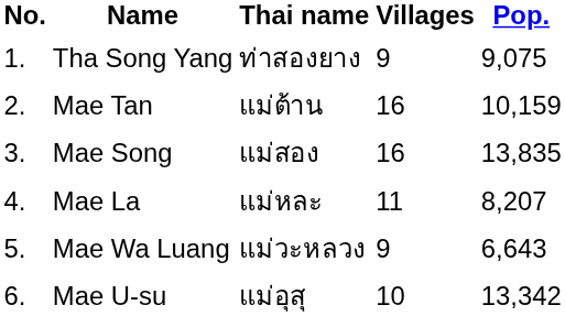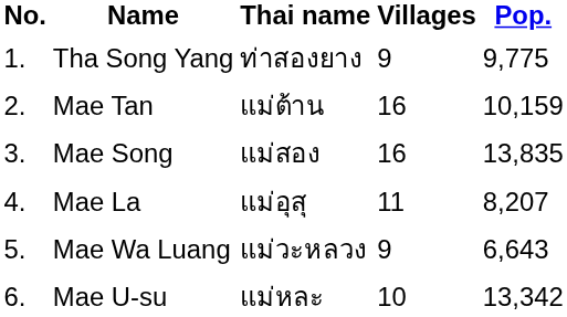Tha Song Yang | Pop.: 9,075 -> 9,775
Mae La | Thai name: แม่หละ -> แม่อุสุ
Mae U-su | Thai name: แม่อุสุ -> แม่หละ
